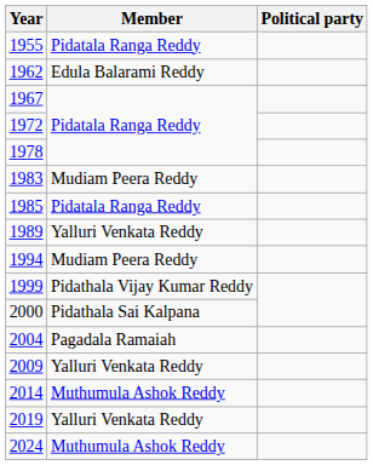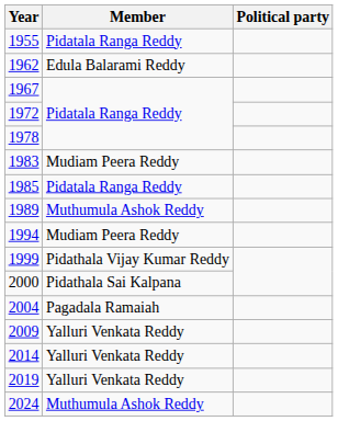1989 | Member: Yalluri Venkata Reddy -> Muthumula Ashok Reddy
2014 | Member: Muthumula Ashok Reddy -> Yalluri Venkata Reddy
